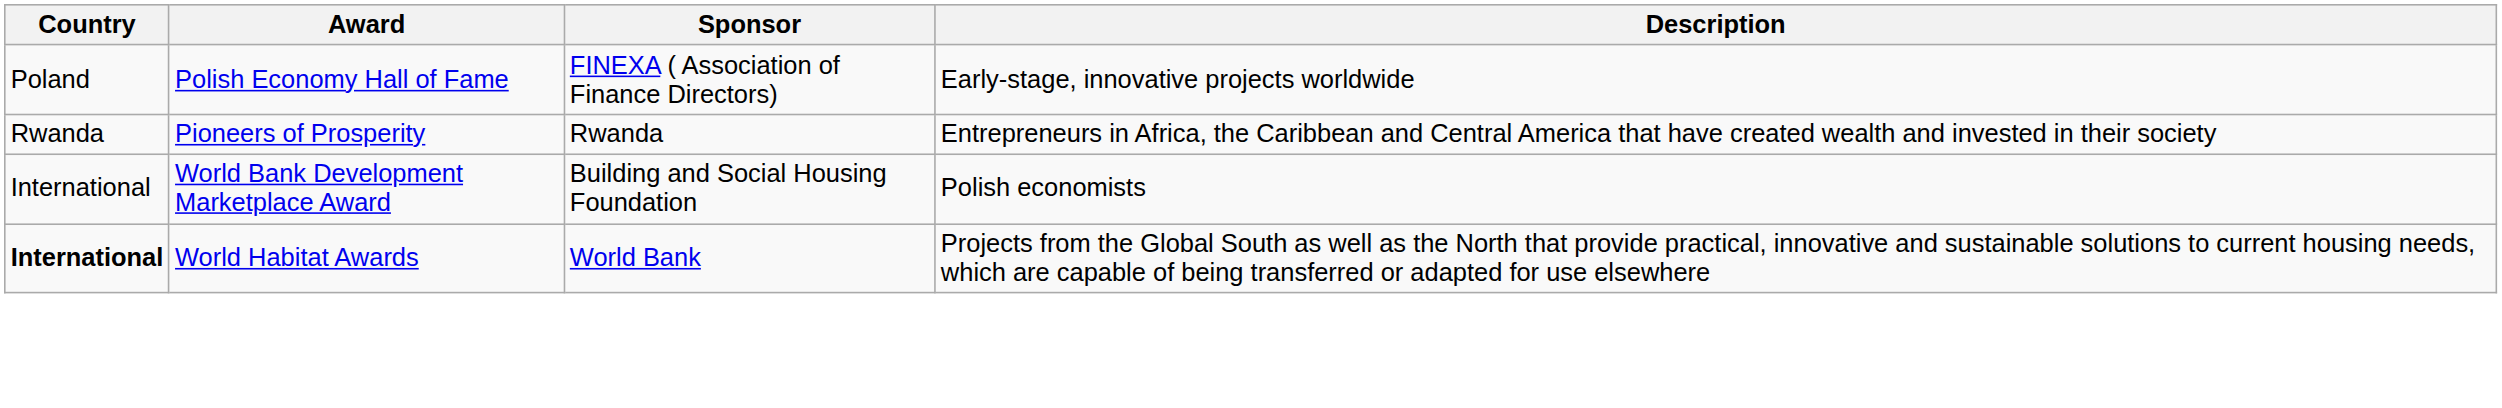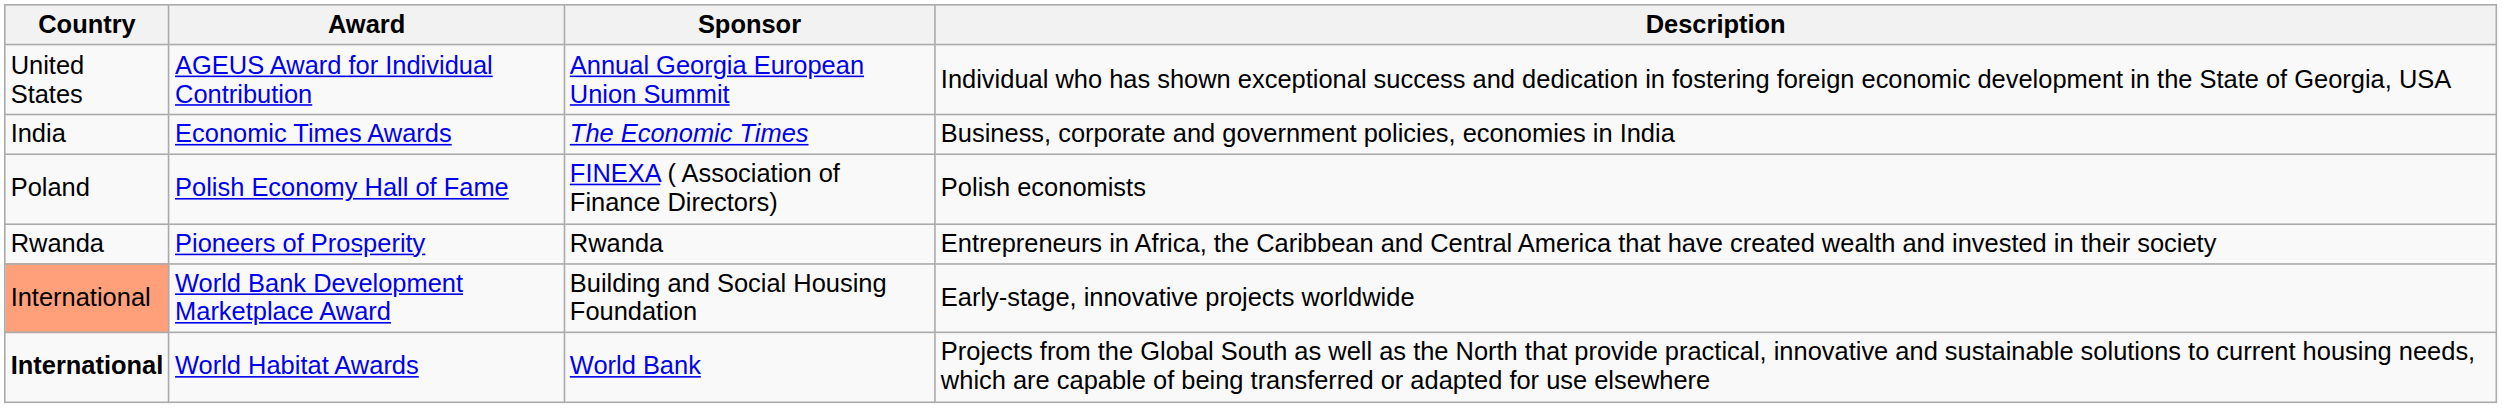+ row: United States | AGEUS Award for Individual Contribution | Annual Georgia European Union Summit | Individual who has shown exceptional success and dedication in fostering foreign economic development in the State of Georgia, USA
+ row: India | Economic Times Awards | The Economic Times | Business, corporate and government policies, economies in India
Polish Economy Hall of Fame | Description: Early-stage, innovative projects worldwide -> Polish economists
World Bank Development Marketplace Award | Country: no background -> lightsalmon background
World Bank Development Marketplace Award | Description: Polish economists -> Early-stage, innovative projects worldwide
